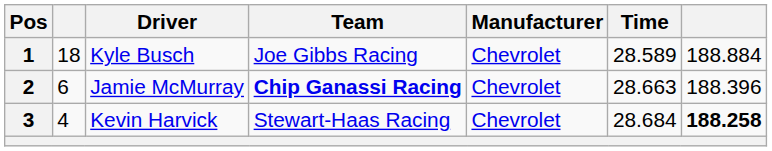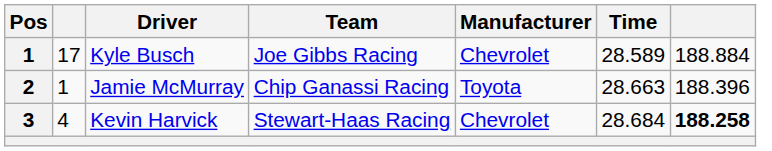Kyle Busch | column 2: 18 -> 17
Jamie McMurray | column 2: 6 -> 1
Jamie McMurray | Team: bold -> normal
Jamie McMurray | Manufacturer: Chevrolet -> Toyota
